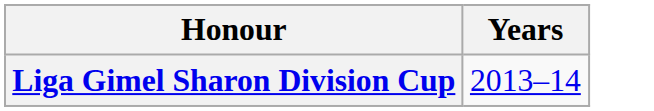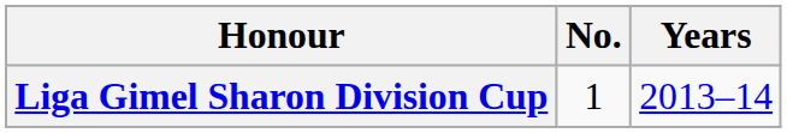+ column: No. | 1
